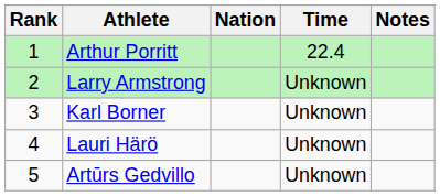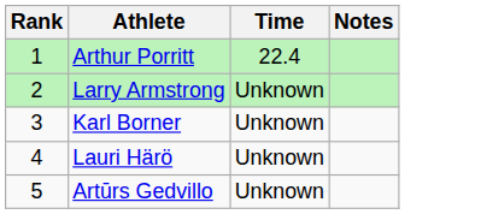- column: Nation
